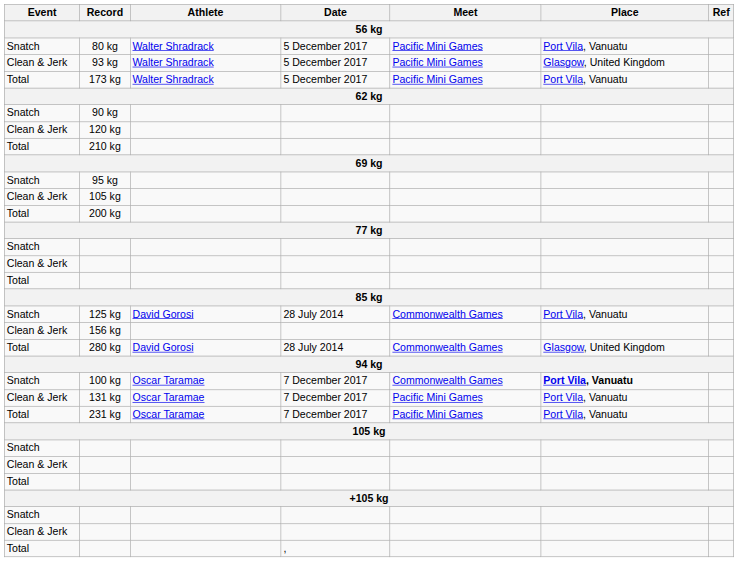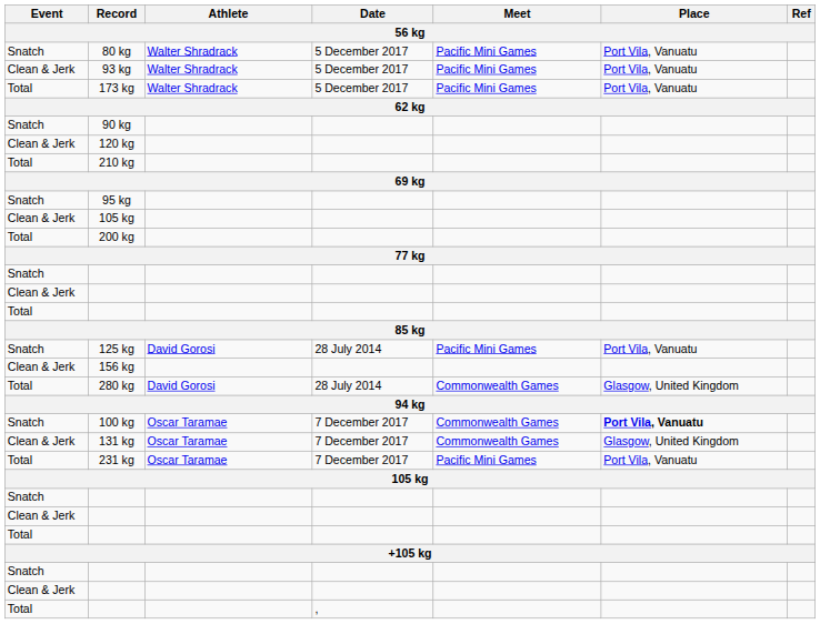93 kg | Place: Glasgow, United Kingdom -> Port Vila, Vanuatu
125 kg | Meet: Commonwealth Games -> Pacific Mini Games
131 kg | Meet: Pacific Mini Games -> Commonwealth Games
131 kg | Place: Port Vila, Vanuatu -> Glasgow, United Kingdom
